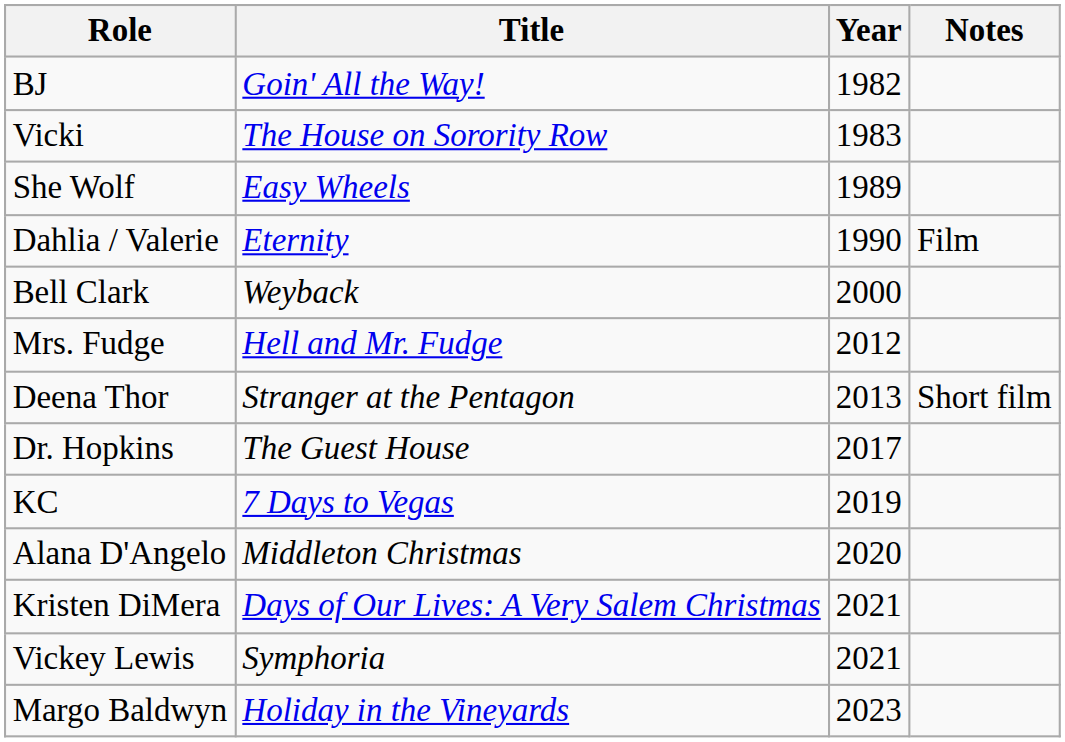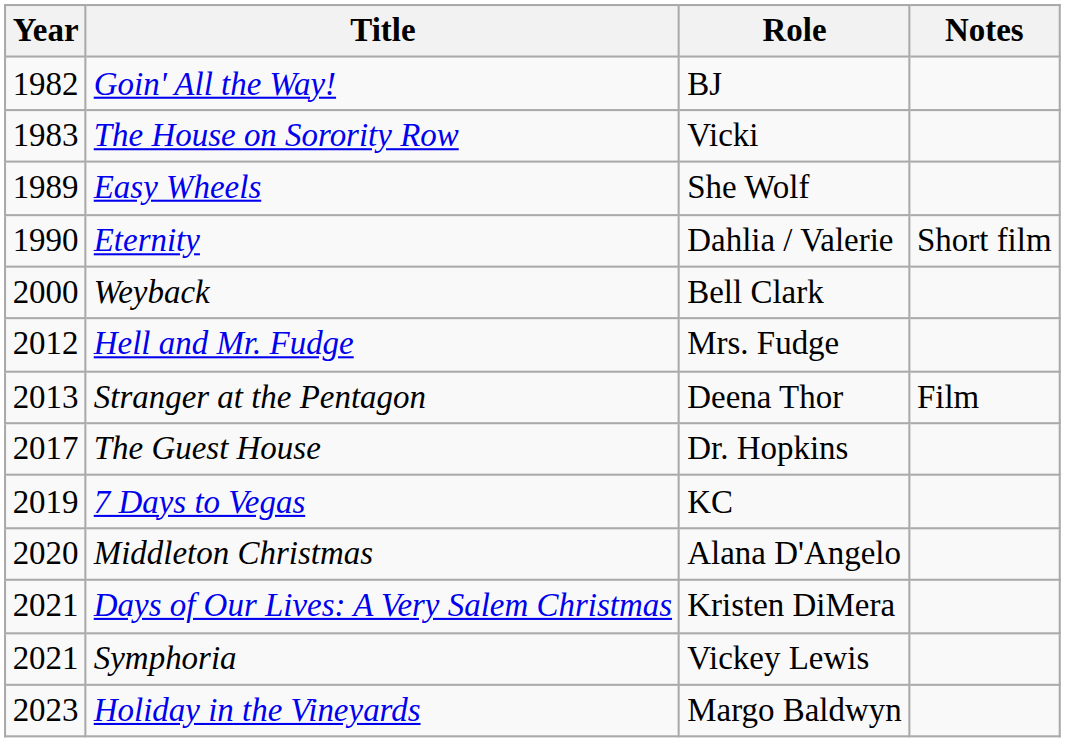columns swapped: Year <-> Role
Eternity | Notes: Film -> Short film
Stranger at the Pentagon | Notes: Short film -> Film
